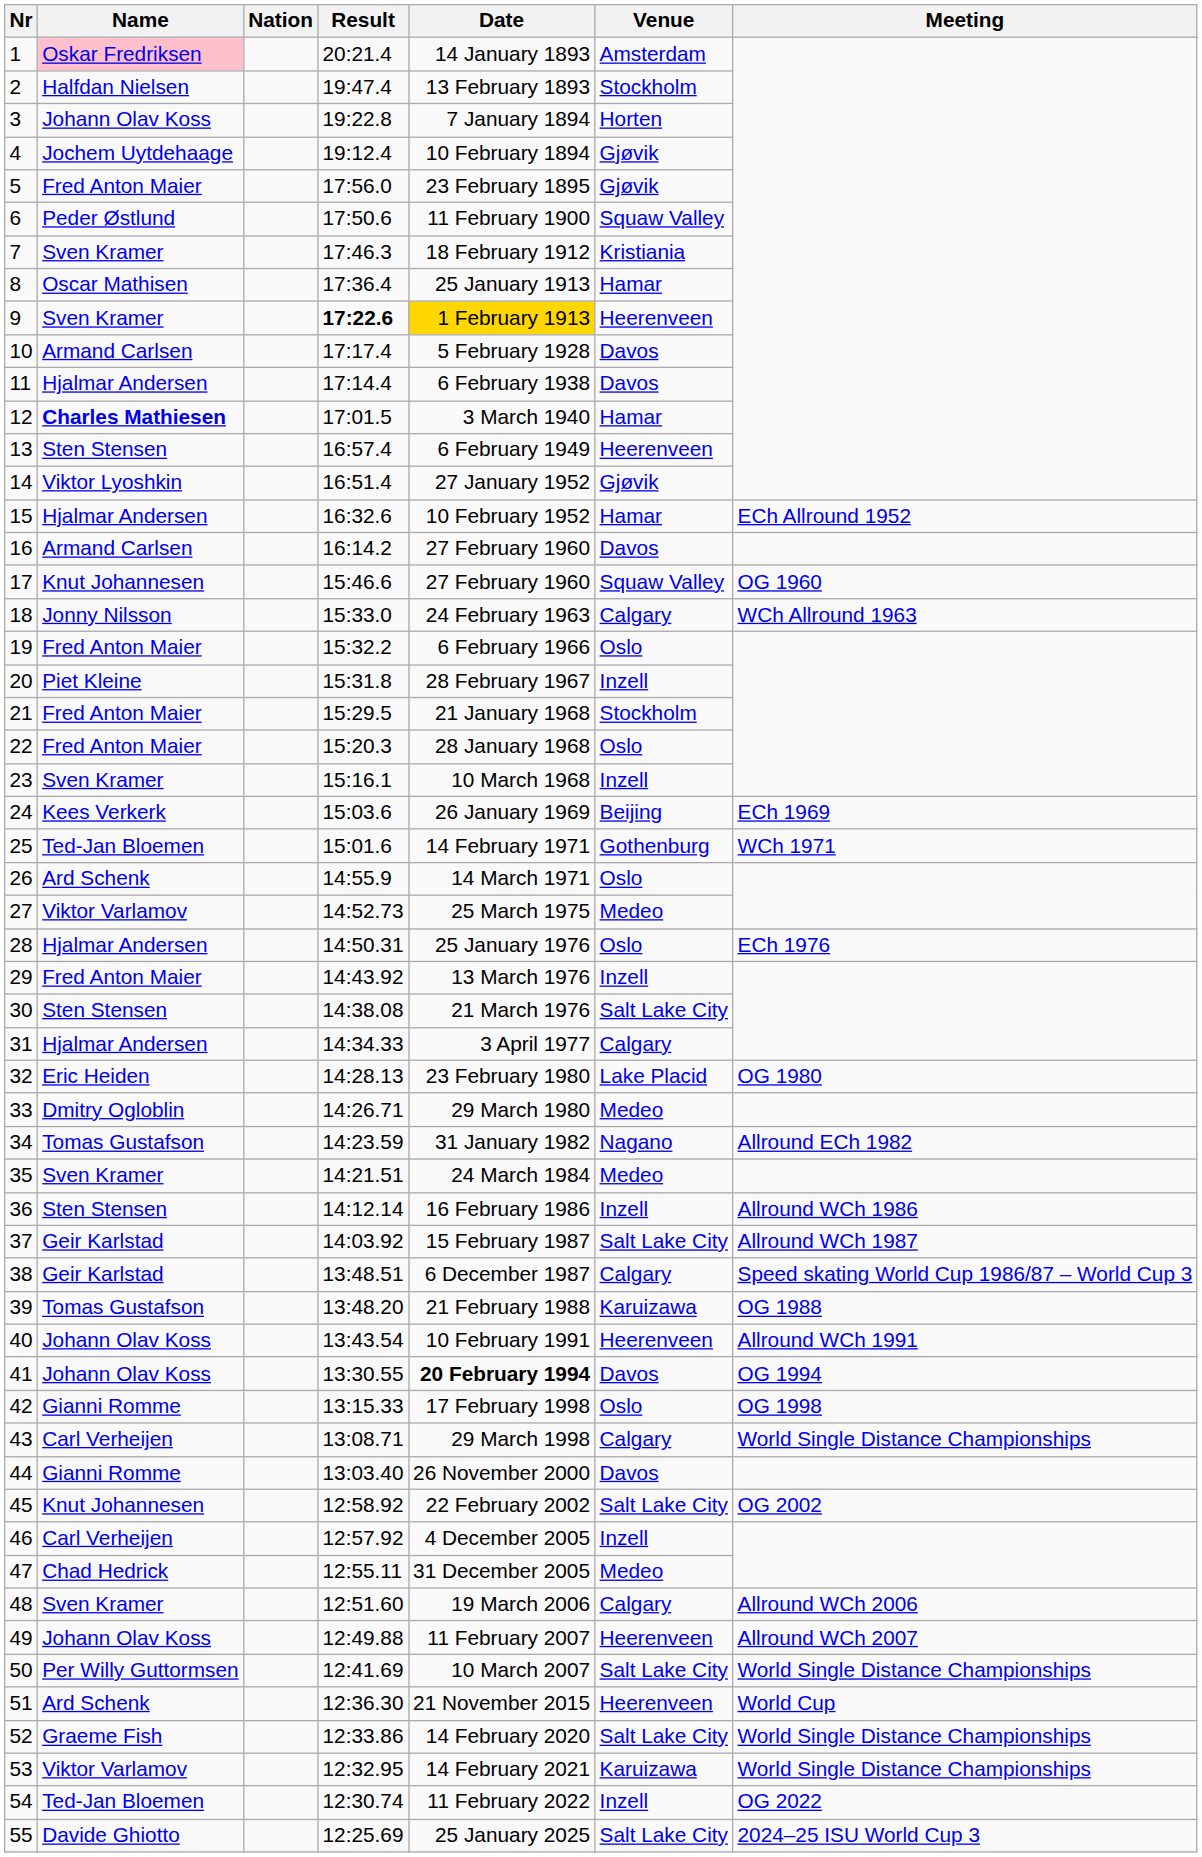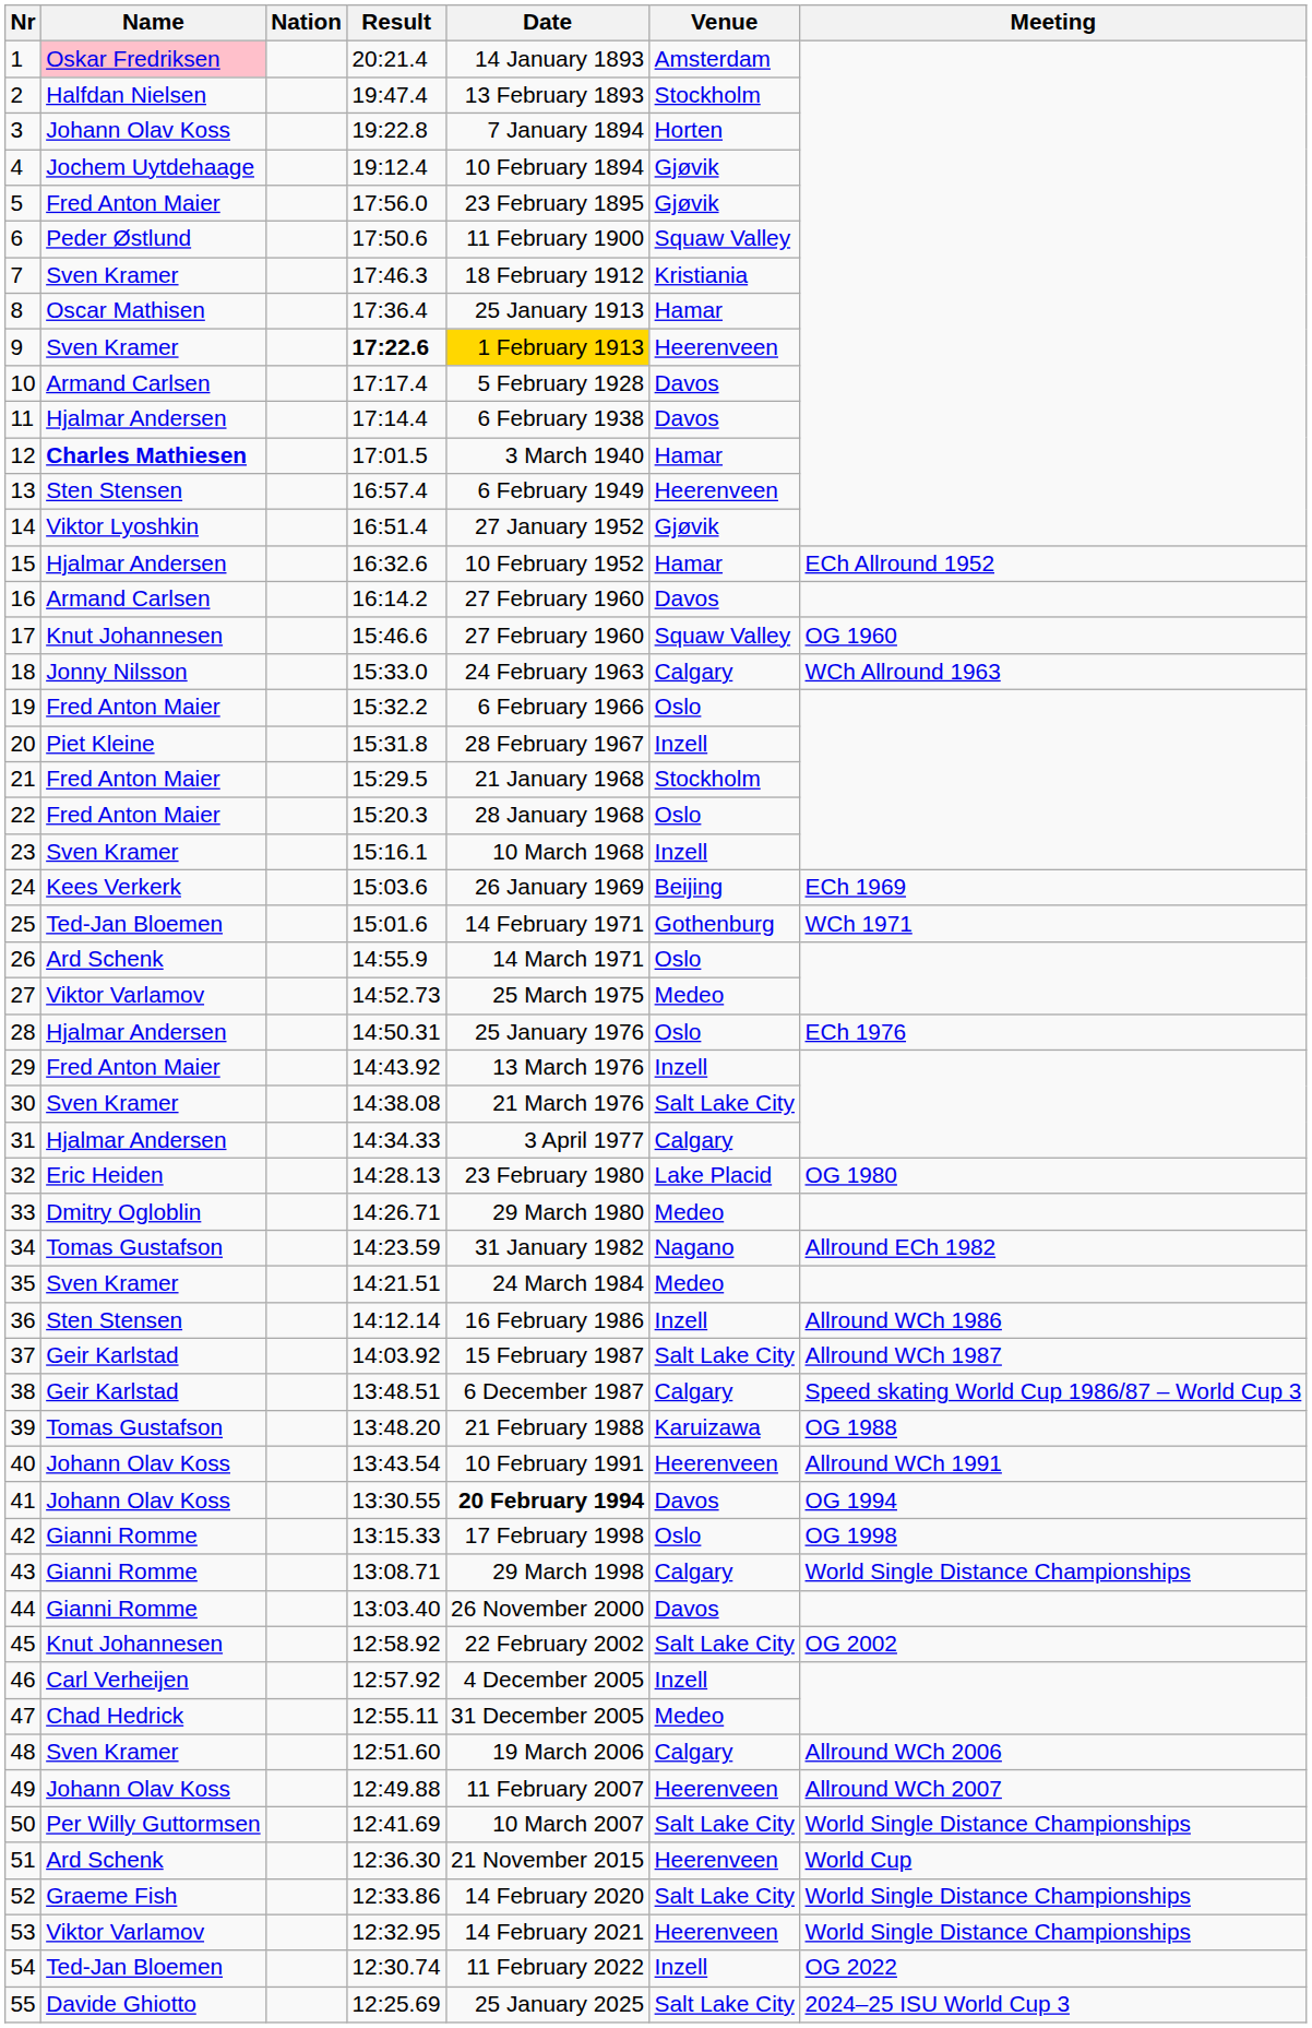30 | Name: Sten Stensen -> Sven Kramer
43 | Name: Carl Verheijen -> Gianni Romme
53 | Venue: Karuizawa -> Heerenveen
